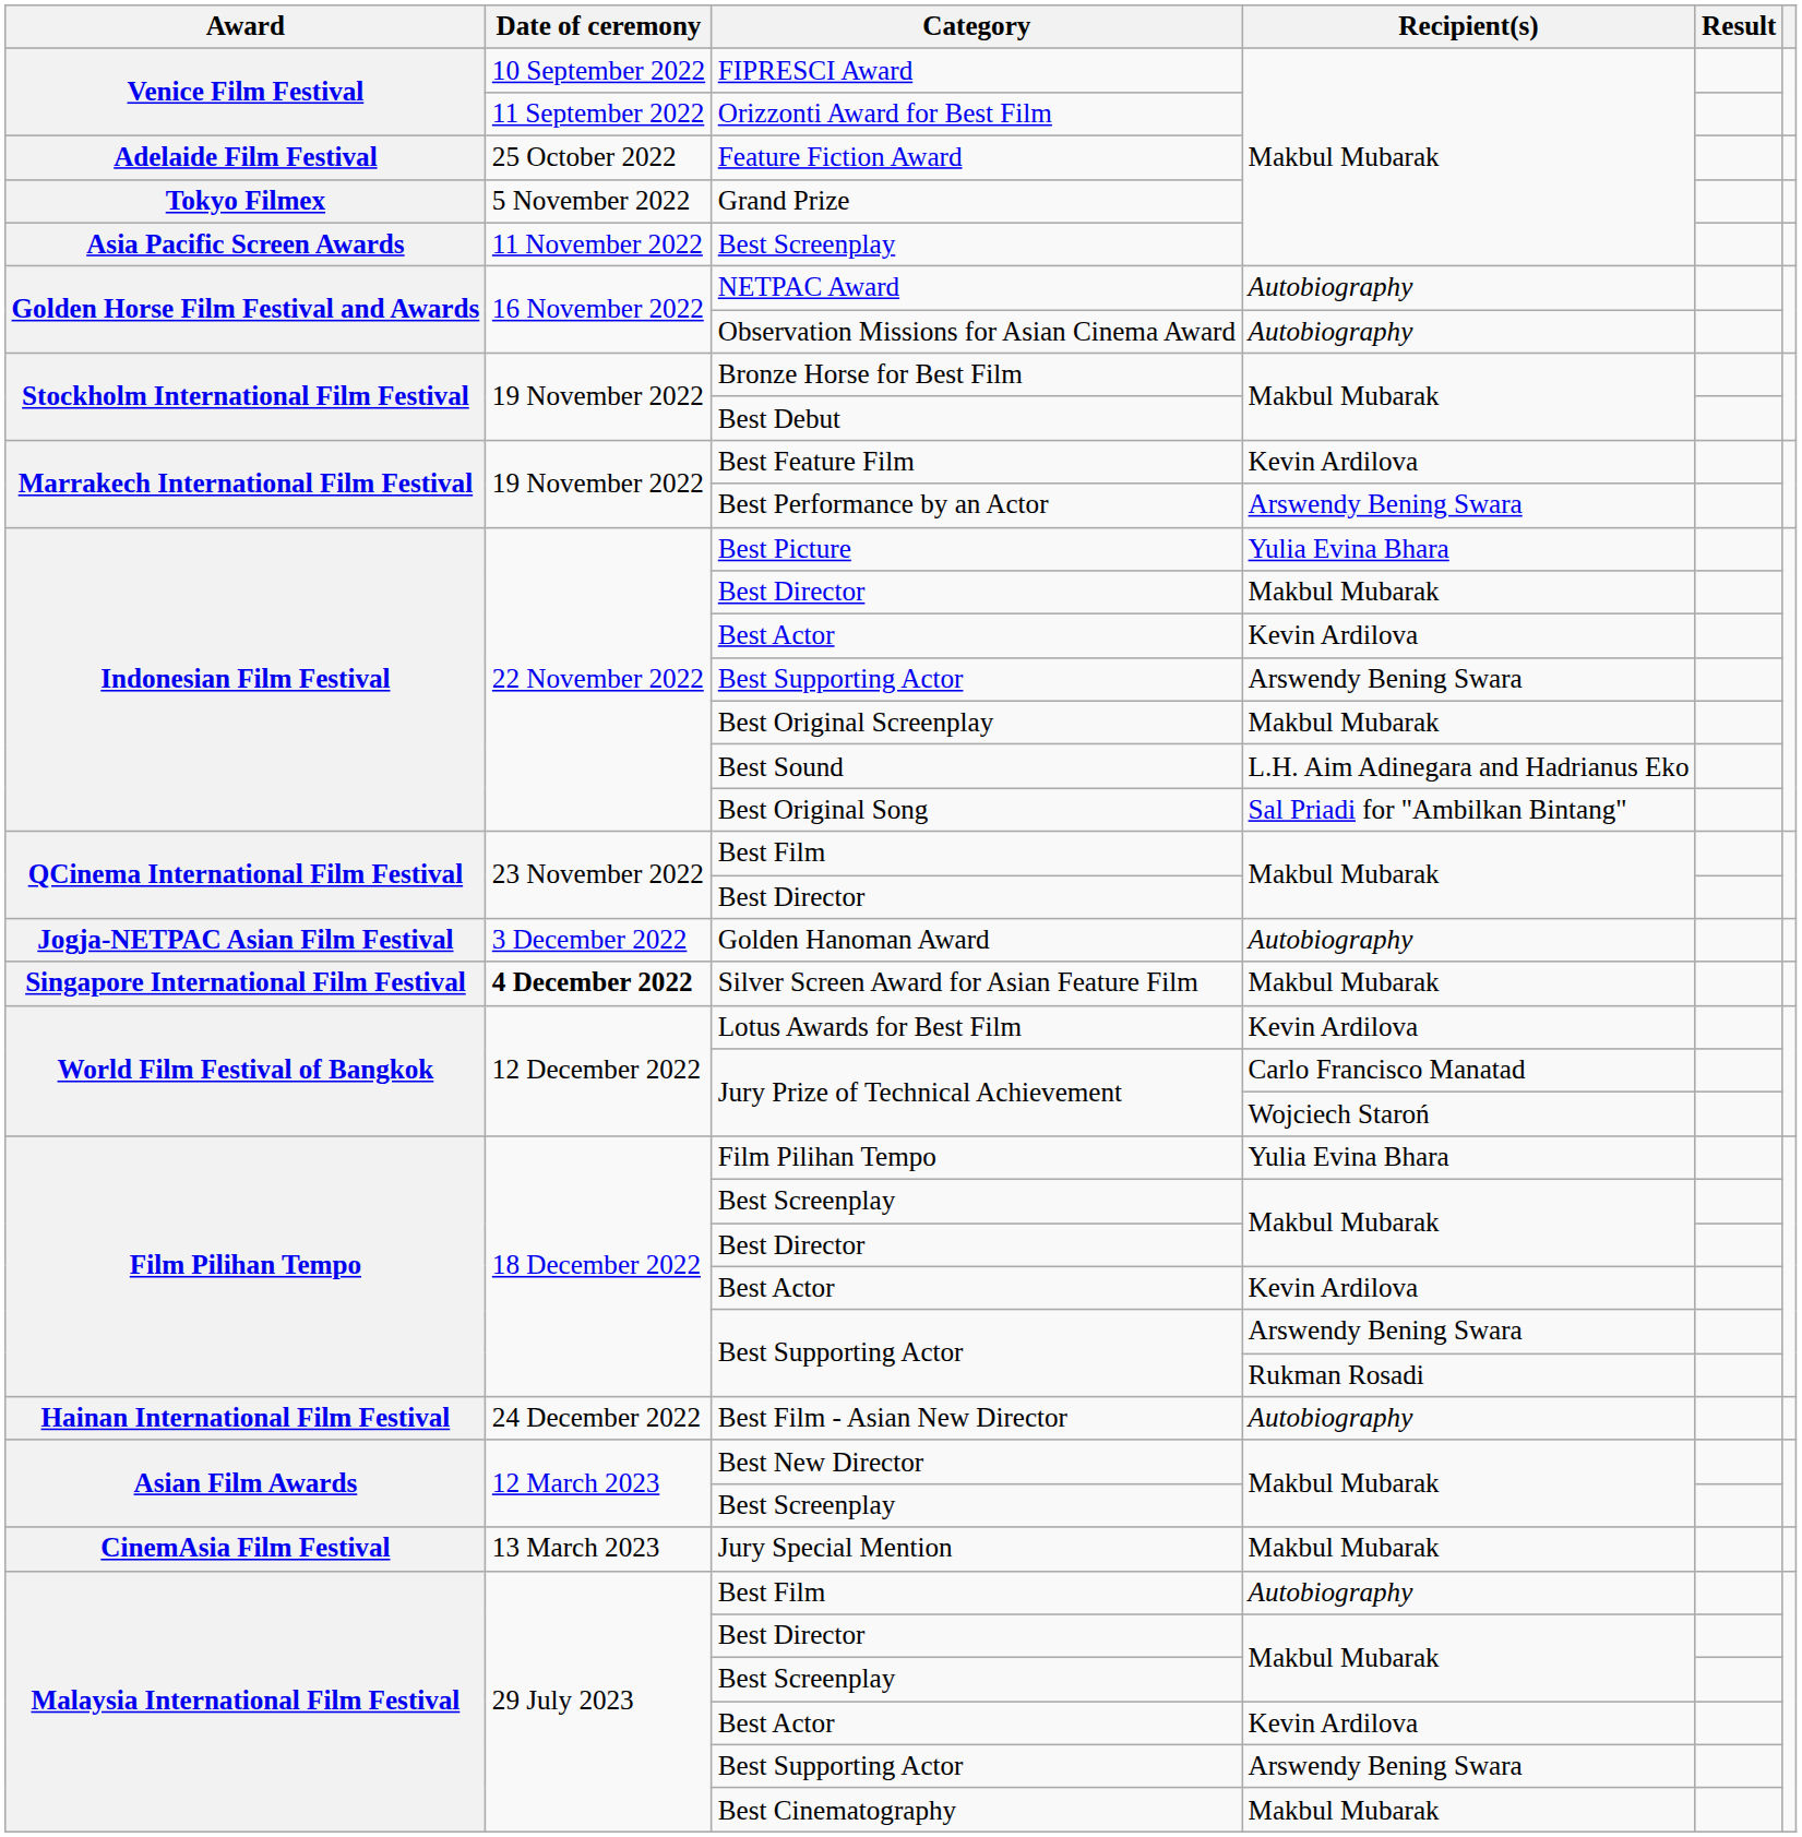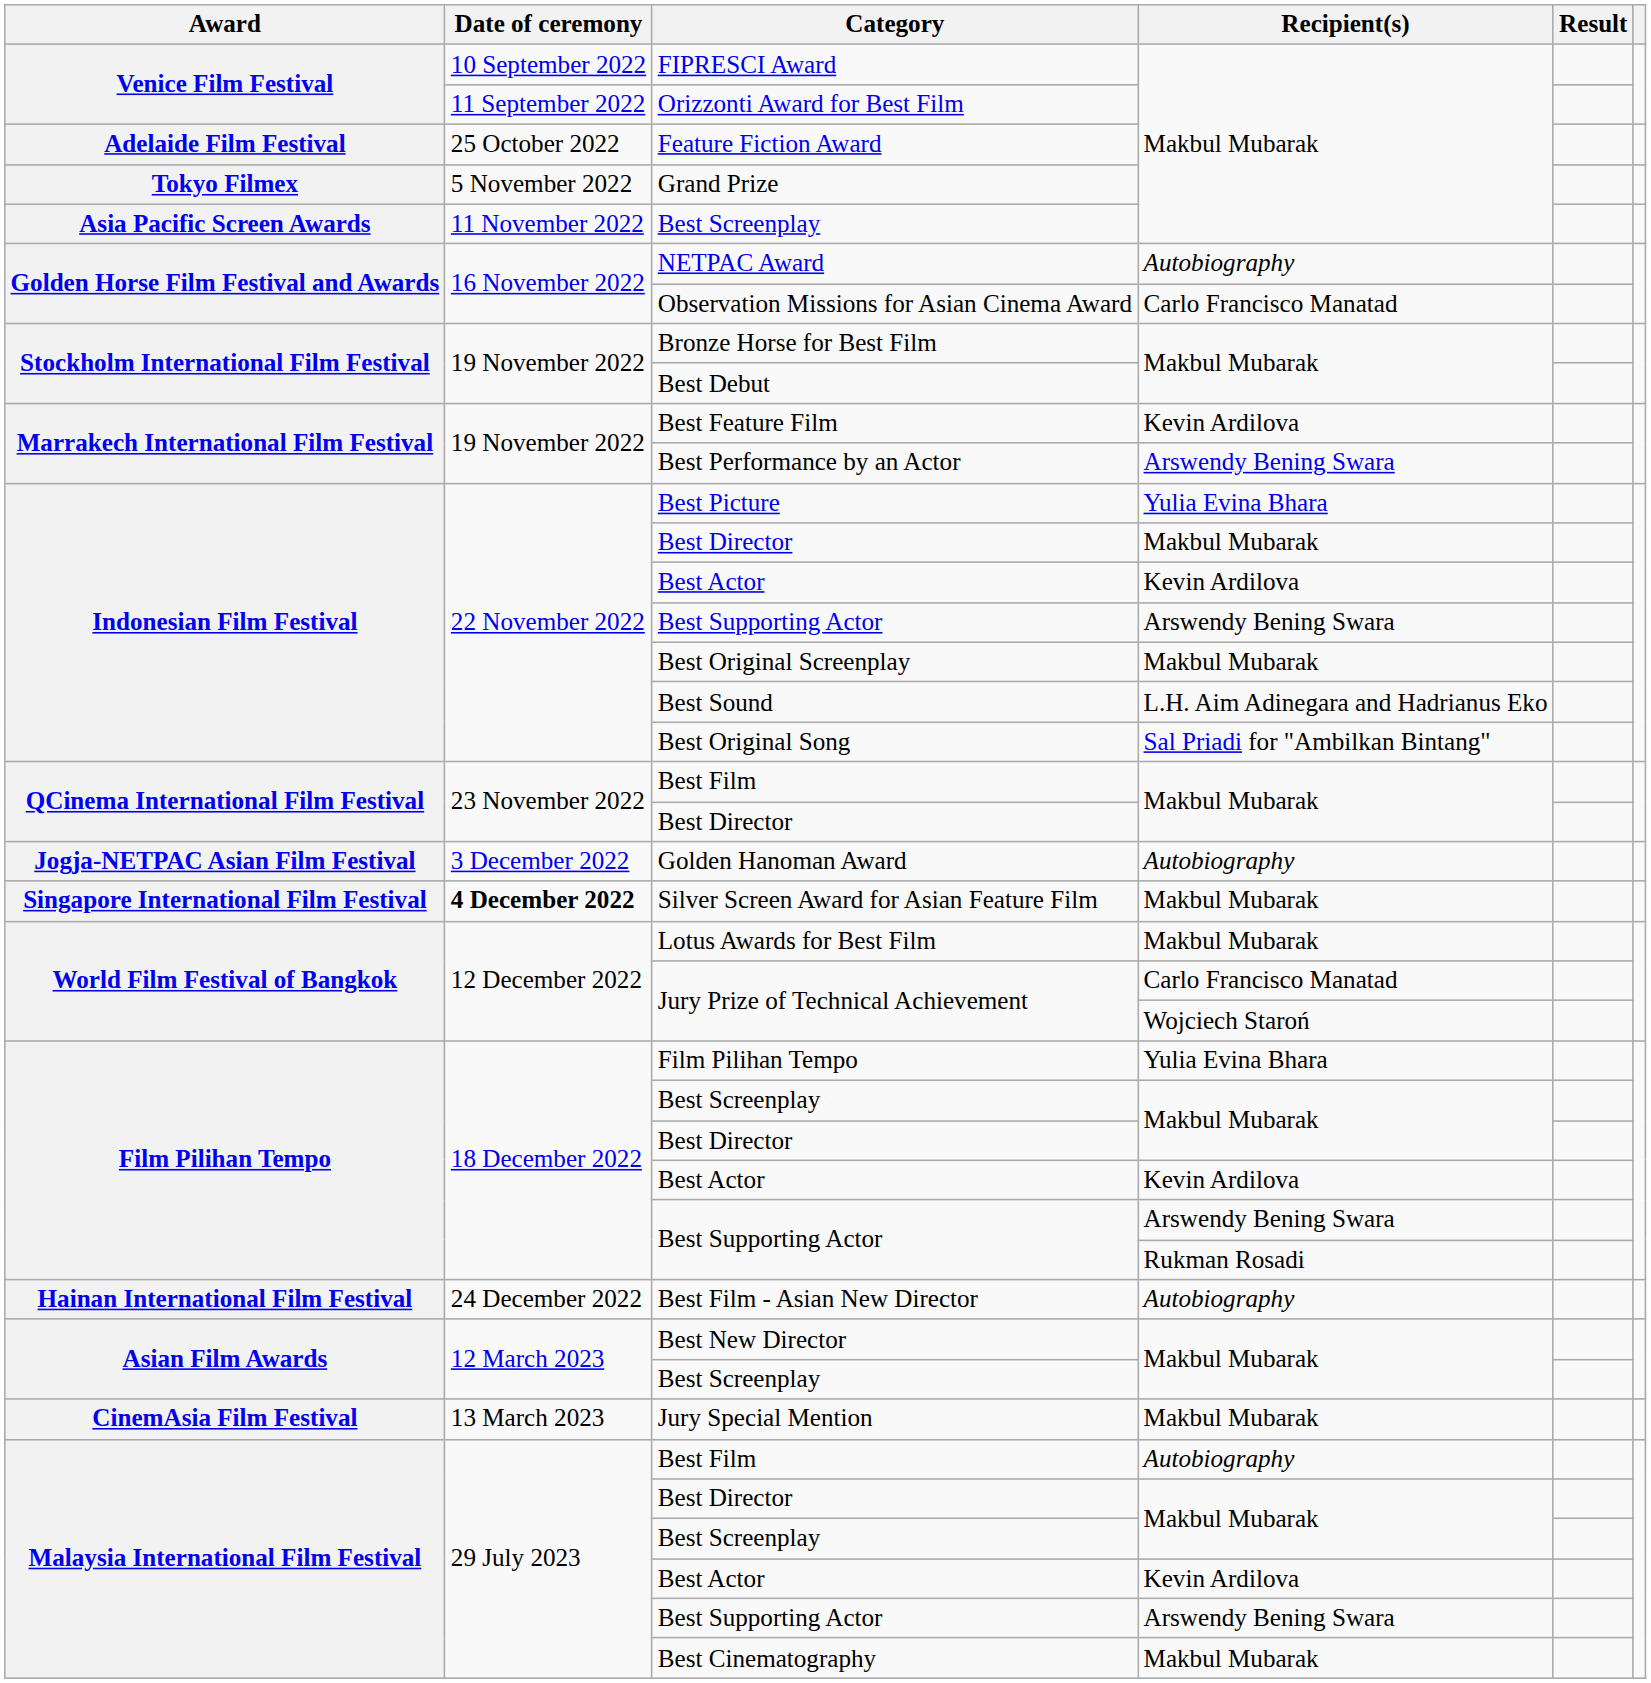Observation Missions for Asian Cinema Award | Recipient(s): Autobiography -> Carlo Francisco Manatad
Lotus Awards for Best Film | Recipient(s): Kevin Ardilova -> Makbul Mubarak
